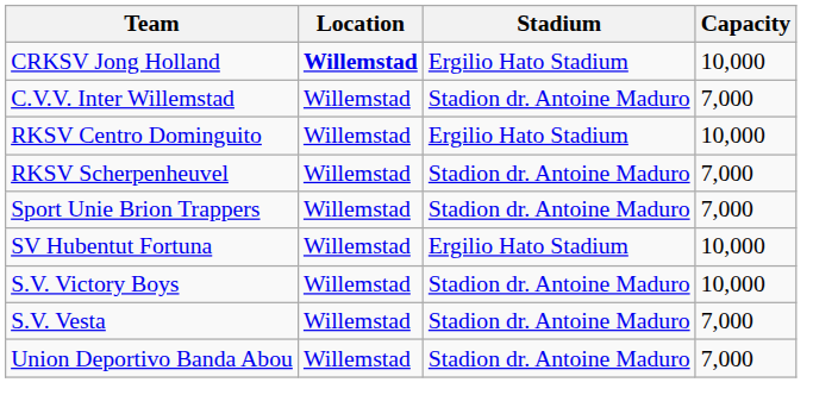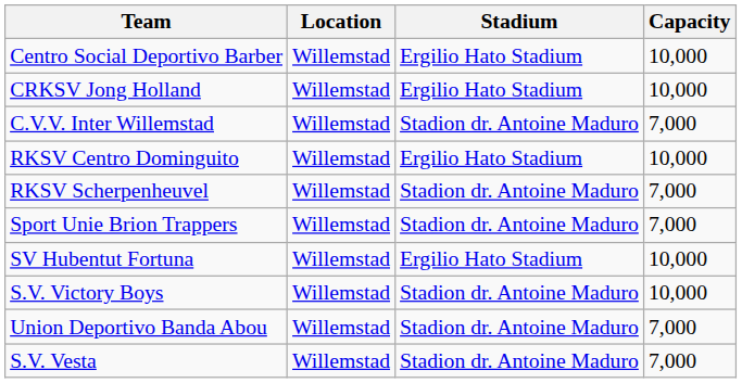+ row: Centro Social Deportivo Barber | Willemstad | Ergilio Hato Stadium | 10,000
CRKSV Jong Holland | Location: bold -> normal
rows swapped: S.V. Vesta <-> Union Deportivo Banda Abou
